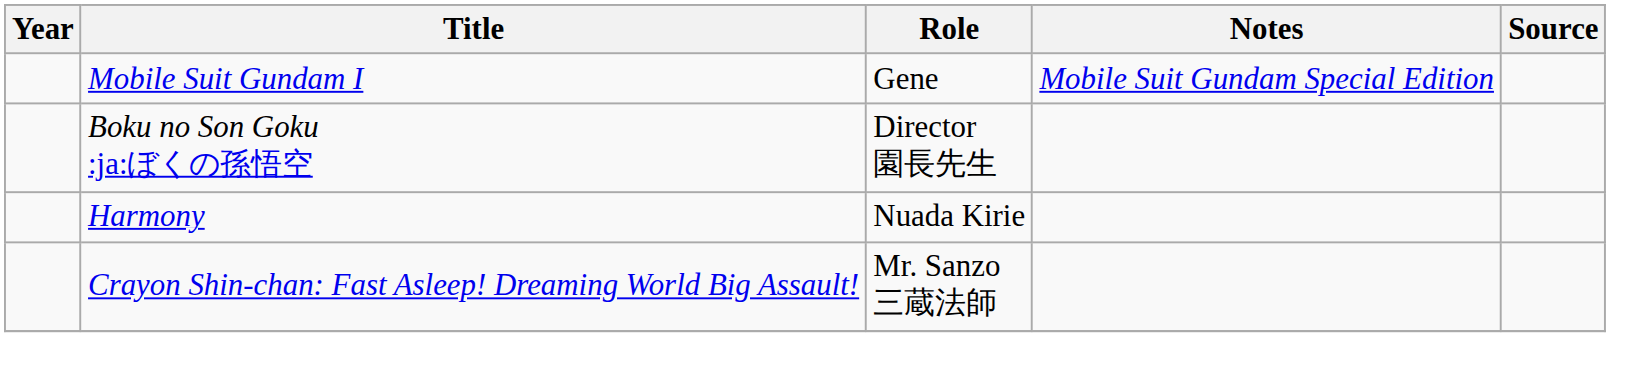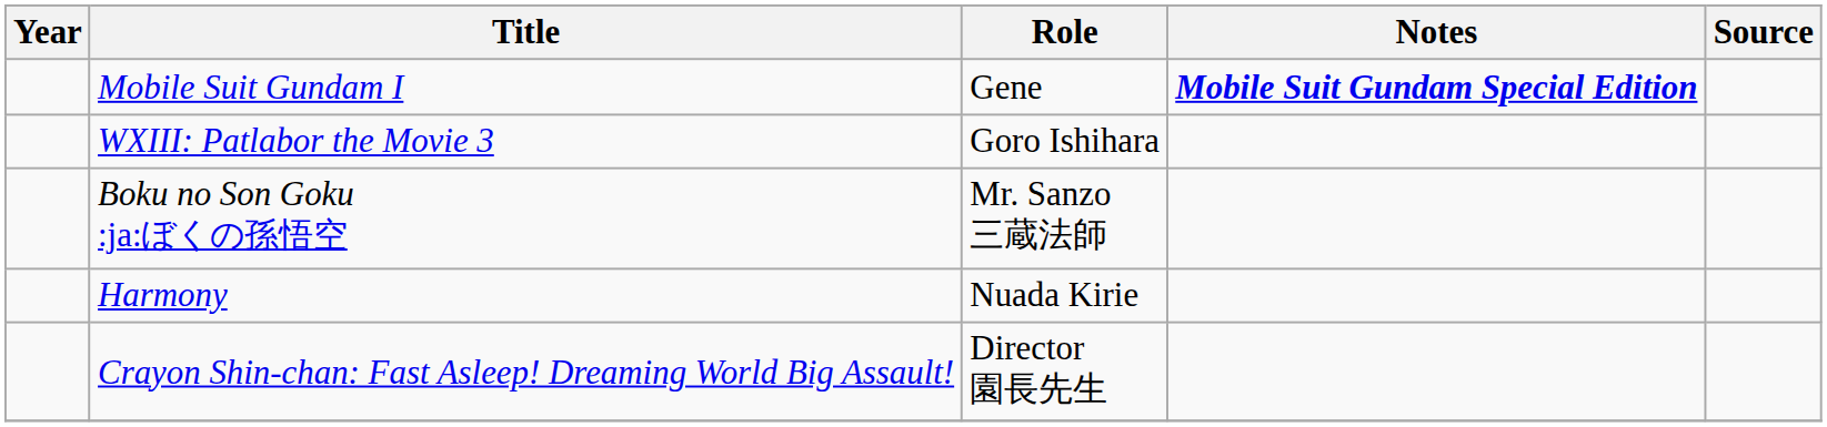Mobile Suit Gundam I | Notes: normal -> bold
+ row: WXIII: Patlabor the Movie 3 | Goro Ishihara
Boku no Son Goku :ja:ぼくの孫悟空 | Role: Director 園長先生 -> Mr. Sanzo 三蔵法師
Crayon Shin-chan: Fast Asleep! Dreaming World Big Assault! | Role: Mr. Sanzo 三蔵法師 -> Director 園長先生
